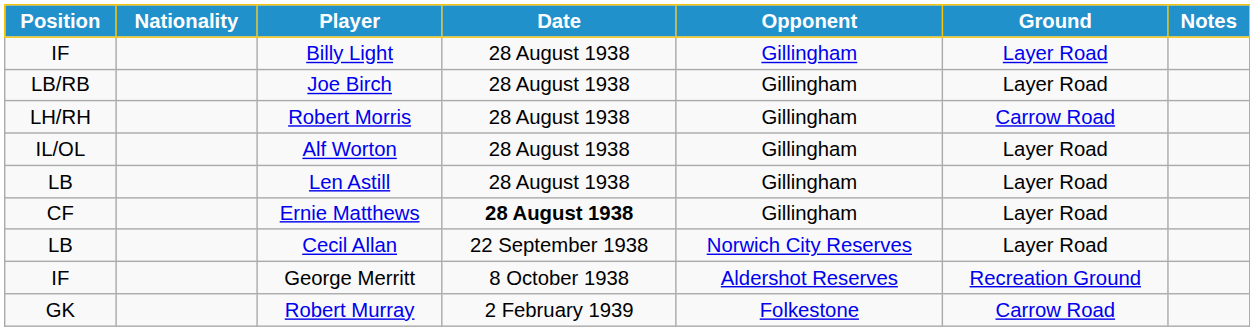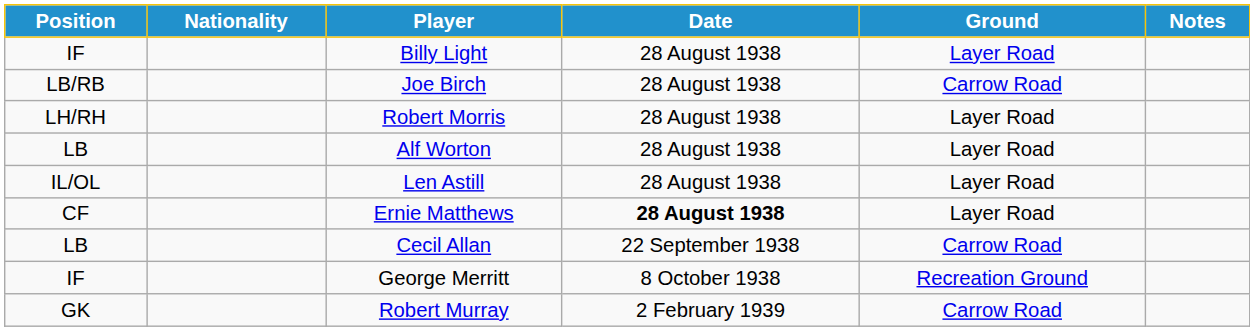- column: Opponent | Gillingham | Gillingham | Gillingham | Gillingham | Gillingham | Gillingham | Norwich City Reserves | Aldershot Reserves | Folkestone
Joe Birch | Ground: Layer Road -> Carrow Road
Robert Morris | Ground: Carrow Road -> Layer Road
Alf Worton | Position: IL/OL -> LB
Len Astill | Position: LB -> IL/OL
Cecil Allan | Ground: Layer Road -> Carrow Road
